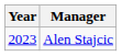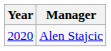Alen Stajcic | Year: 2023 -> 2020
